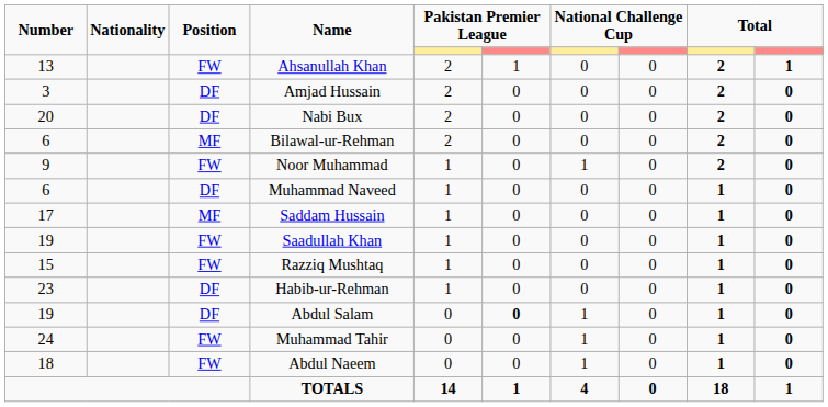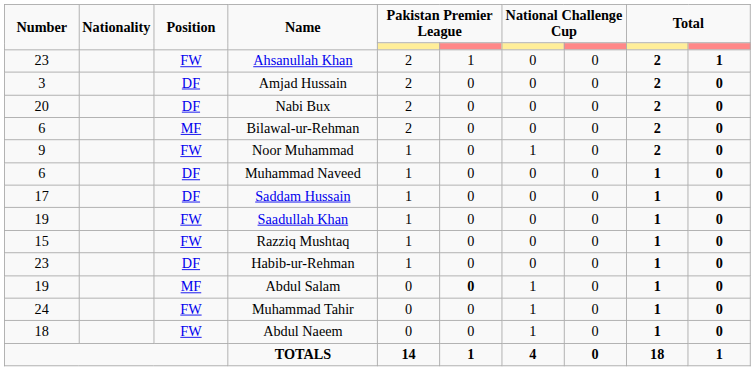Ahsanullah Khan | Number: 13 -> 23
Saddam Hussain | Position: MF -> DF
Abdul Salam | Position: DF -> MF
